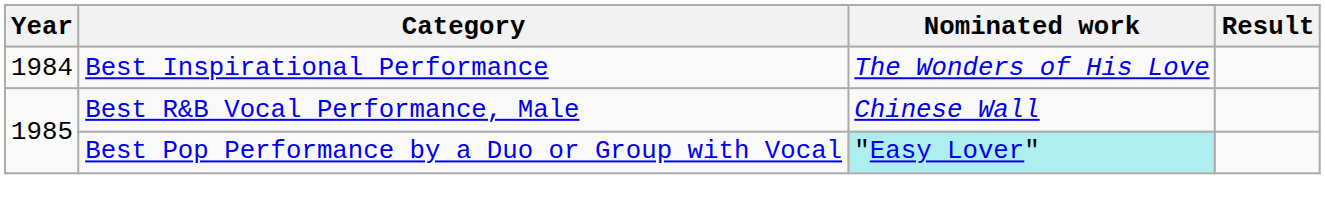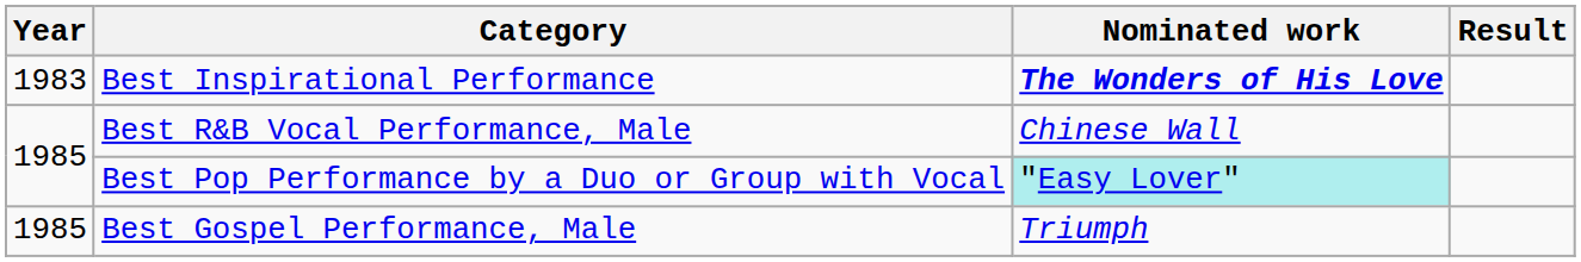Best Inspirational Performance | Year: 1984 -> 1983
Best Inspirational Performance | Nominated work: normal -> bold
+ row: 1985 | Best Gospel Performance, Male | Triumph
